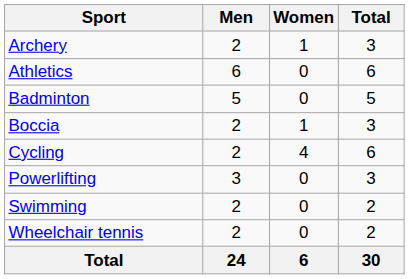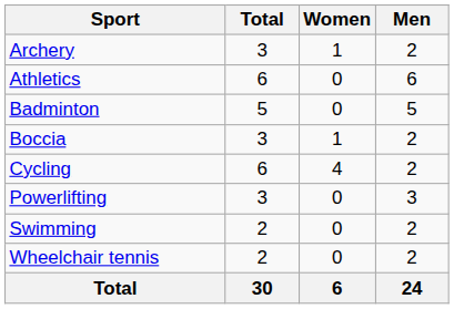columns swapped: Men <-> Total
